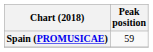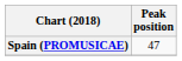Spain (PROMUSICAE) | Peak position: 59 -> 47
